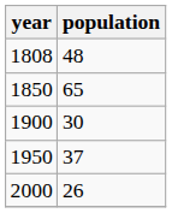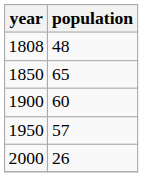1900 | population: 30 -> 60
1950 | population: 37 -> 57
